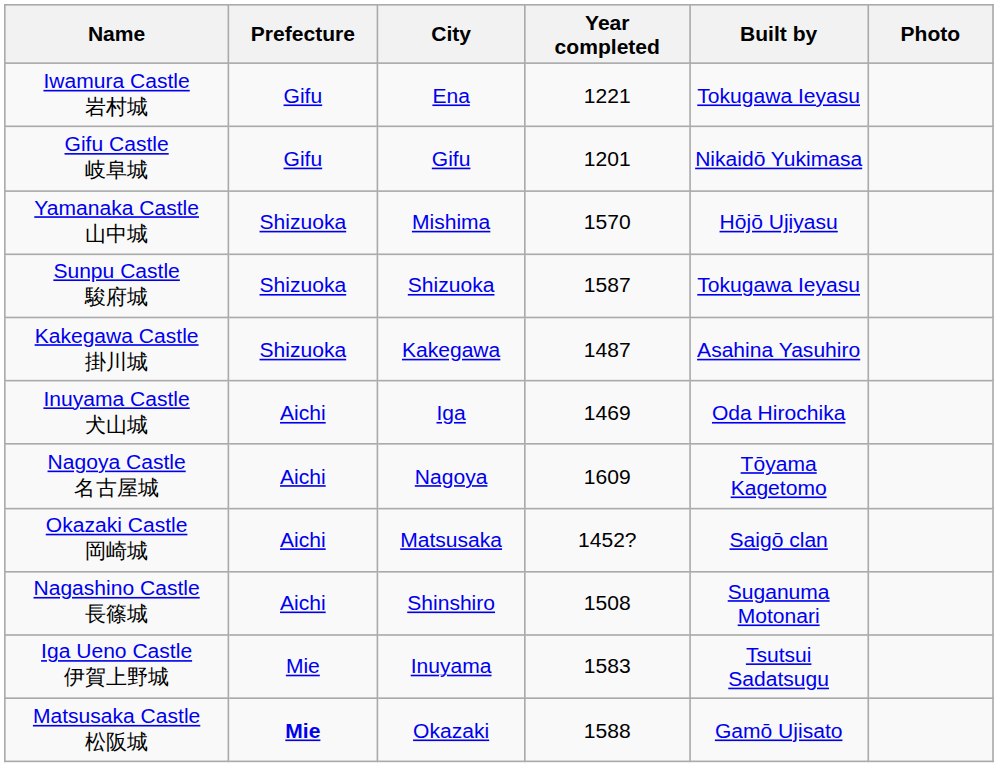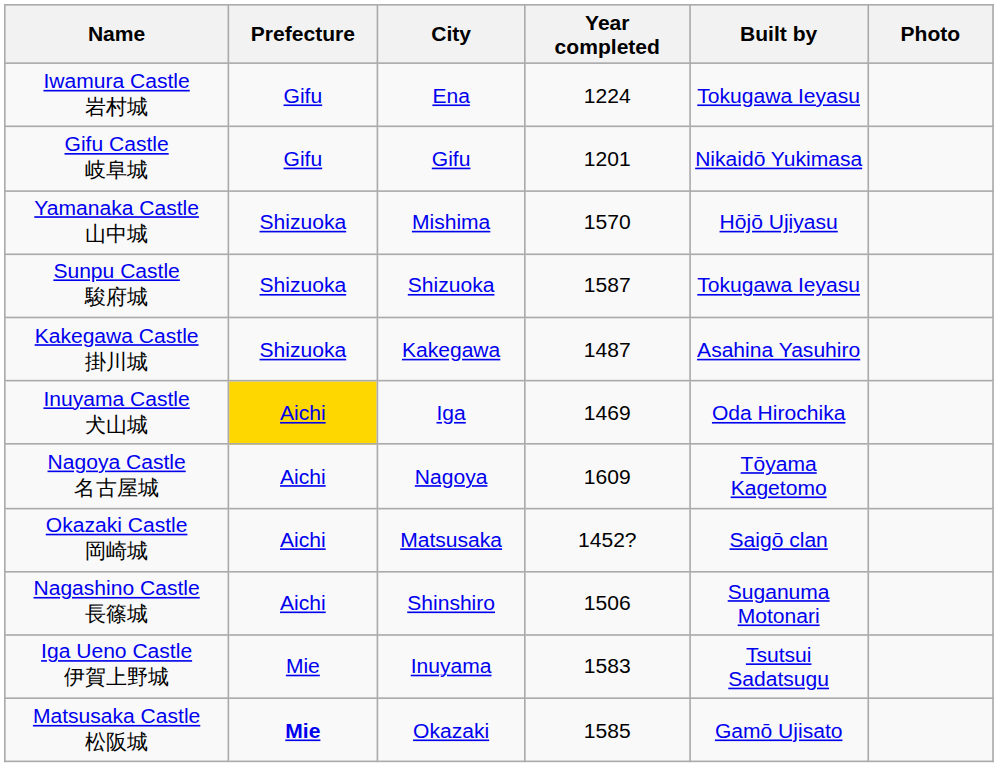Iwamura Castle 岩村城 | Year completed: 1221 -> 1224
Inuyama Castle 犬山城 | Prefecture: no background -> gold background
Nagashino Castle 長篠城 | Year completed: 1508 -> 1506
Matsusaka Castle 松阪城 | Year completed: 1588 -> 1585
